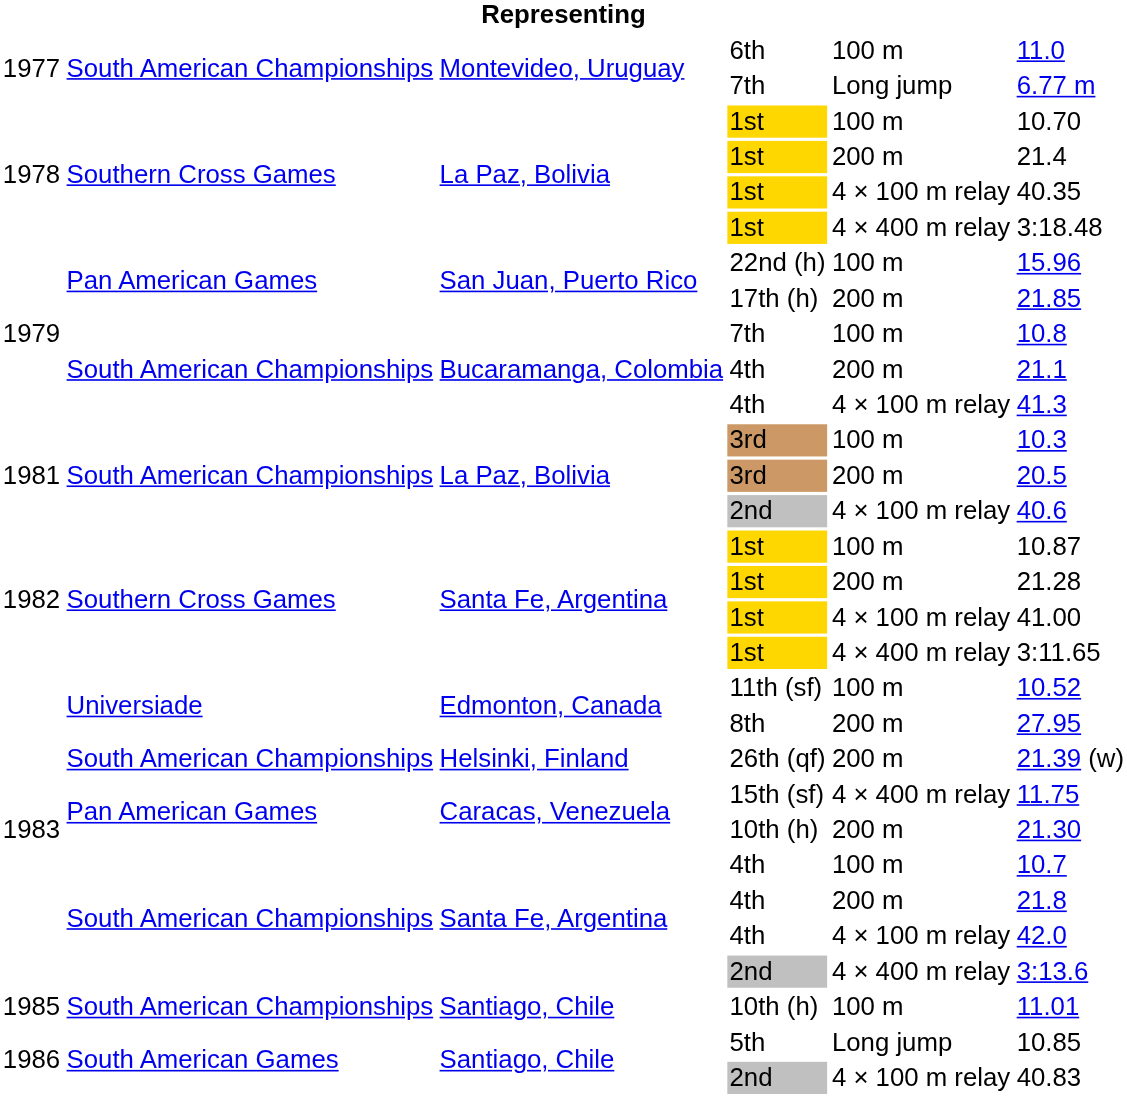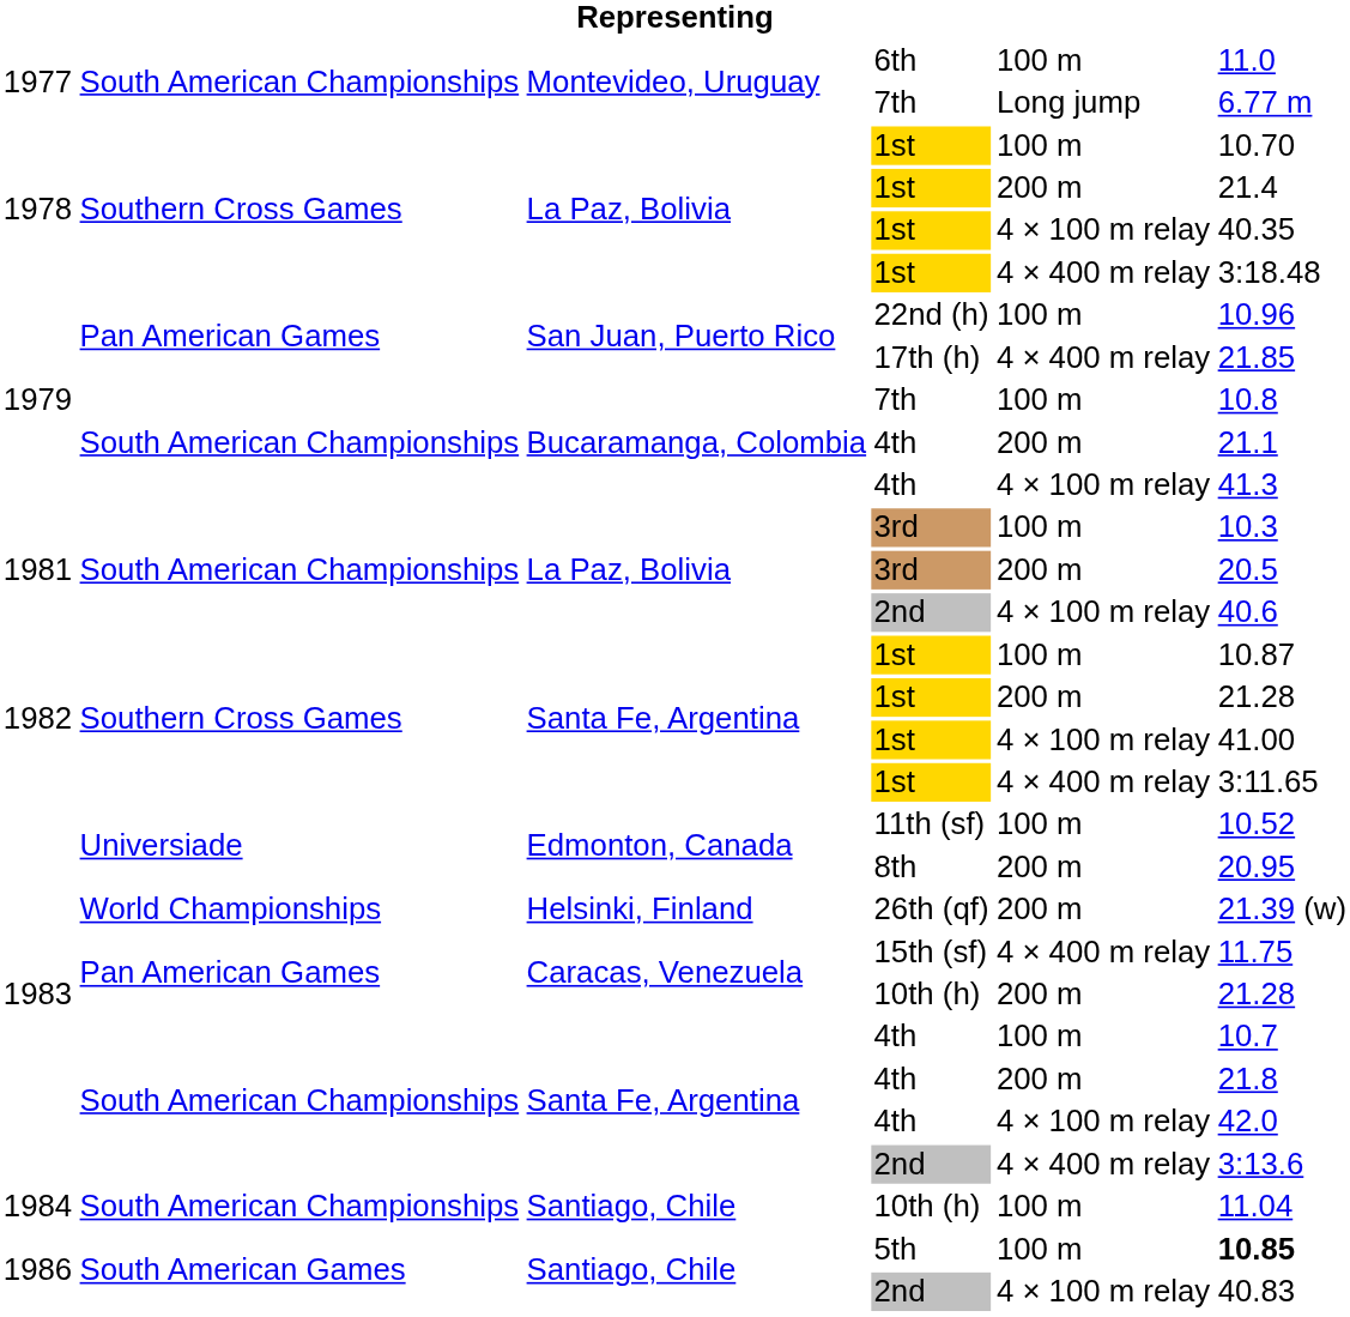22nd (h) | column 6: 15.96 -> 10.96
17th (h) | column 5: 200 m -> 4 × 400 m relay
8th | column 6: 27.95 -> 20.95
26th (qf) | column 2: South American Championships -> World Championships
Caracas, Venezuela / 10th (h) | column 6: 21.30 -> 21.28
Santiago, Chile / 10th (h) | column 1: 1985 -> 1984
Santiago, Chile / 10th (h) | column 6: 11.01 -> 11.04
5th | column 5: Long jump -> 100 m
5th | column 6: normal -> bold
